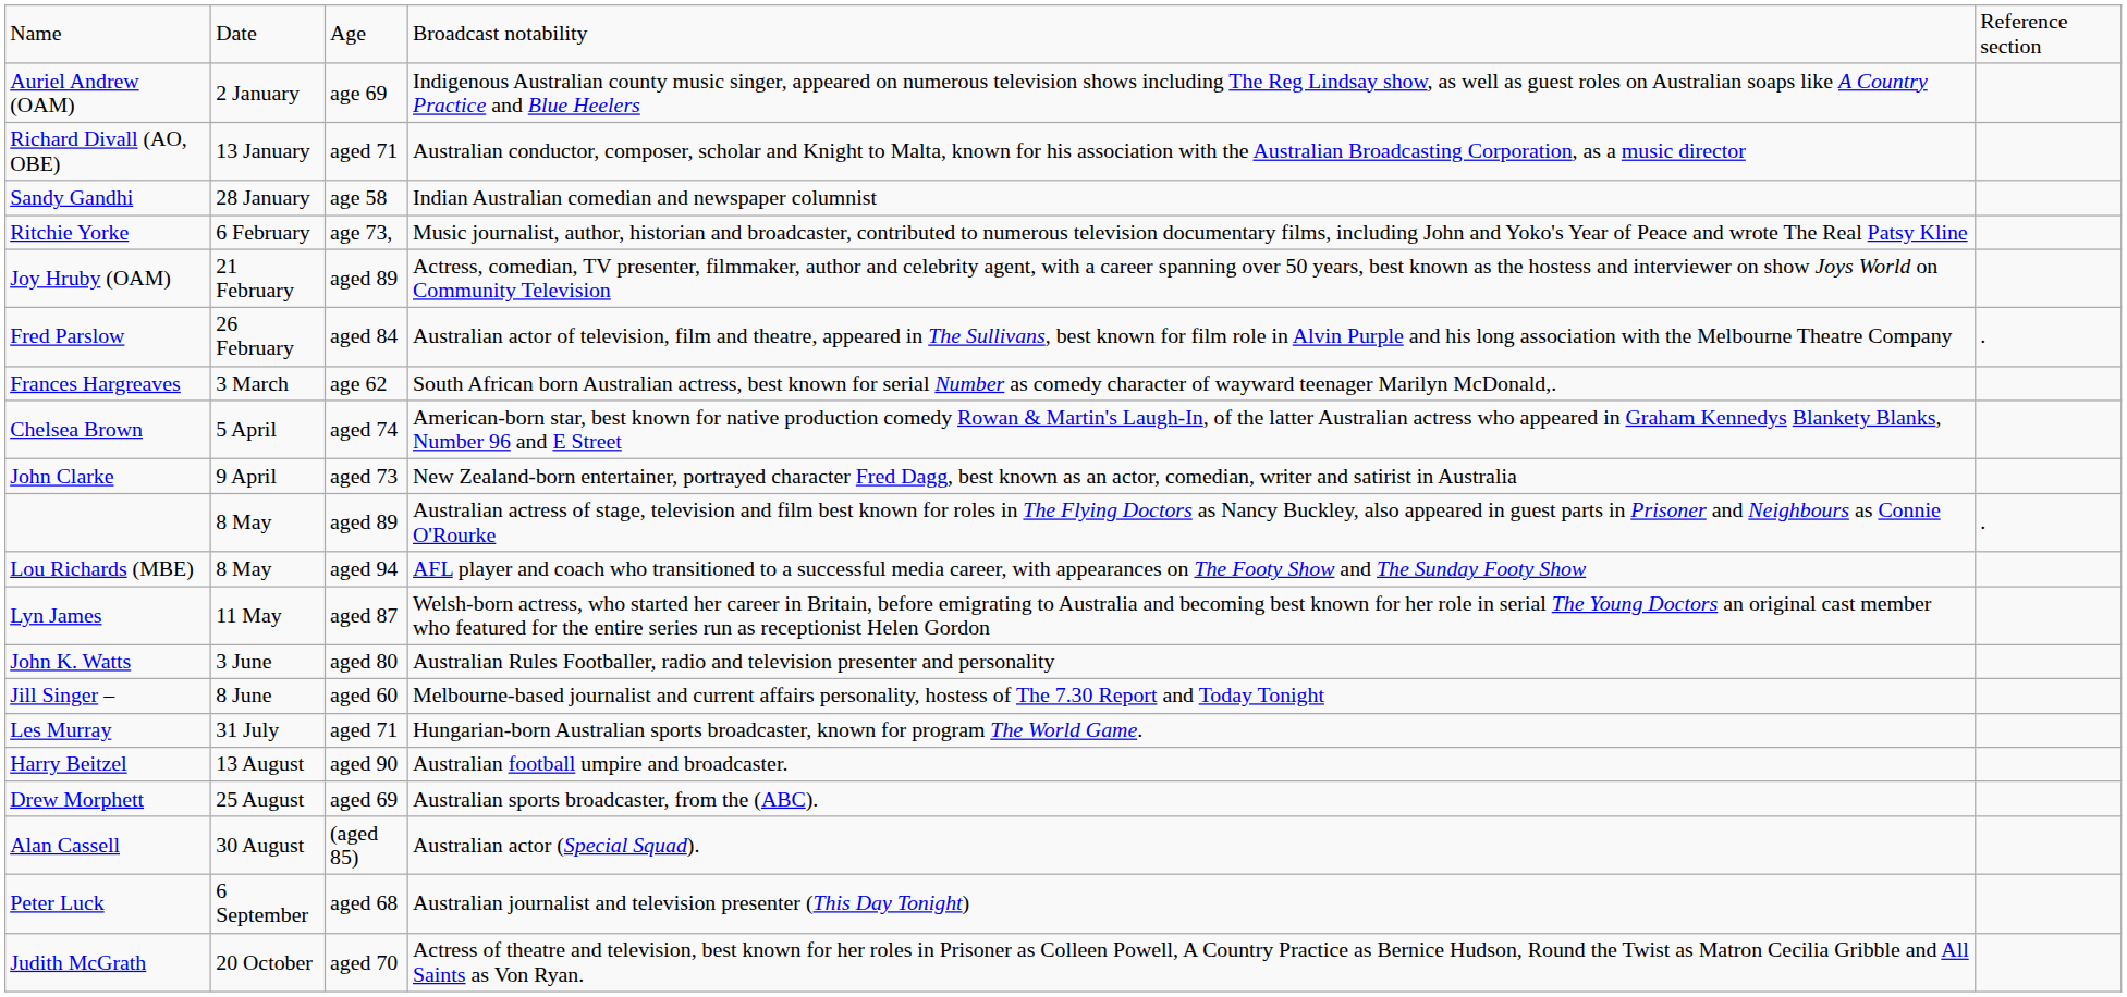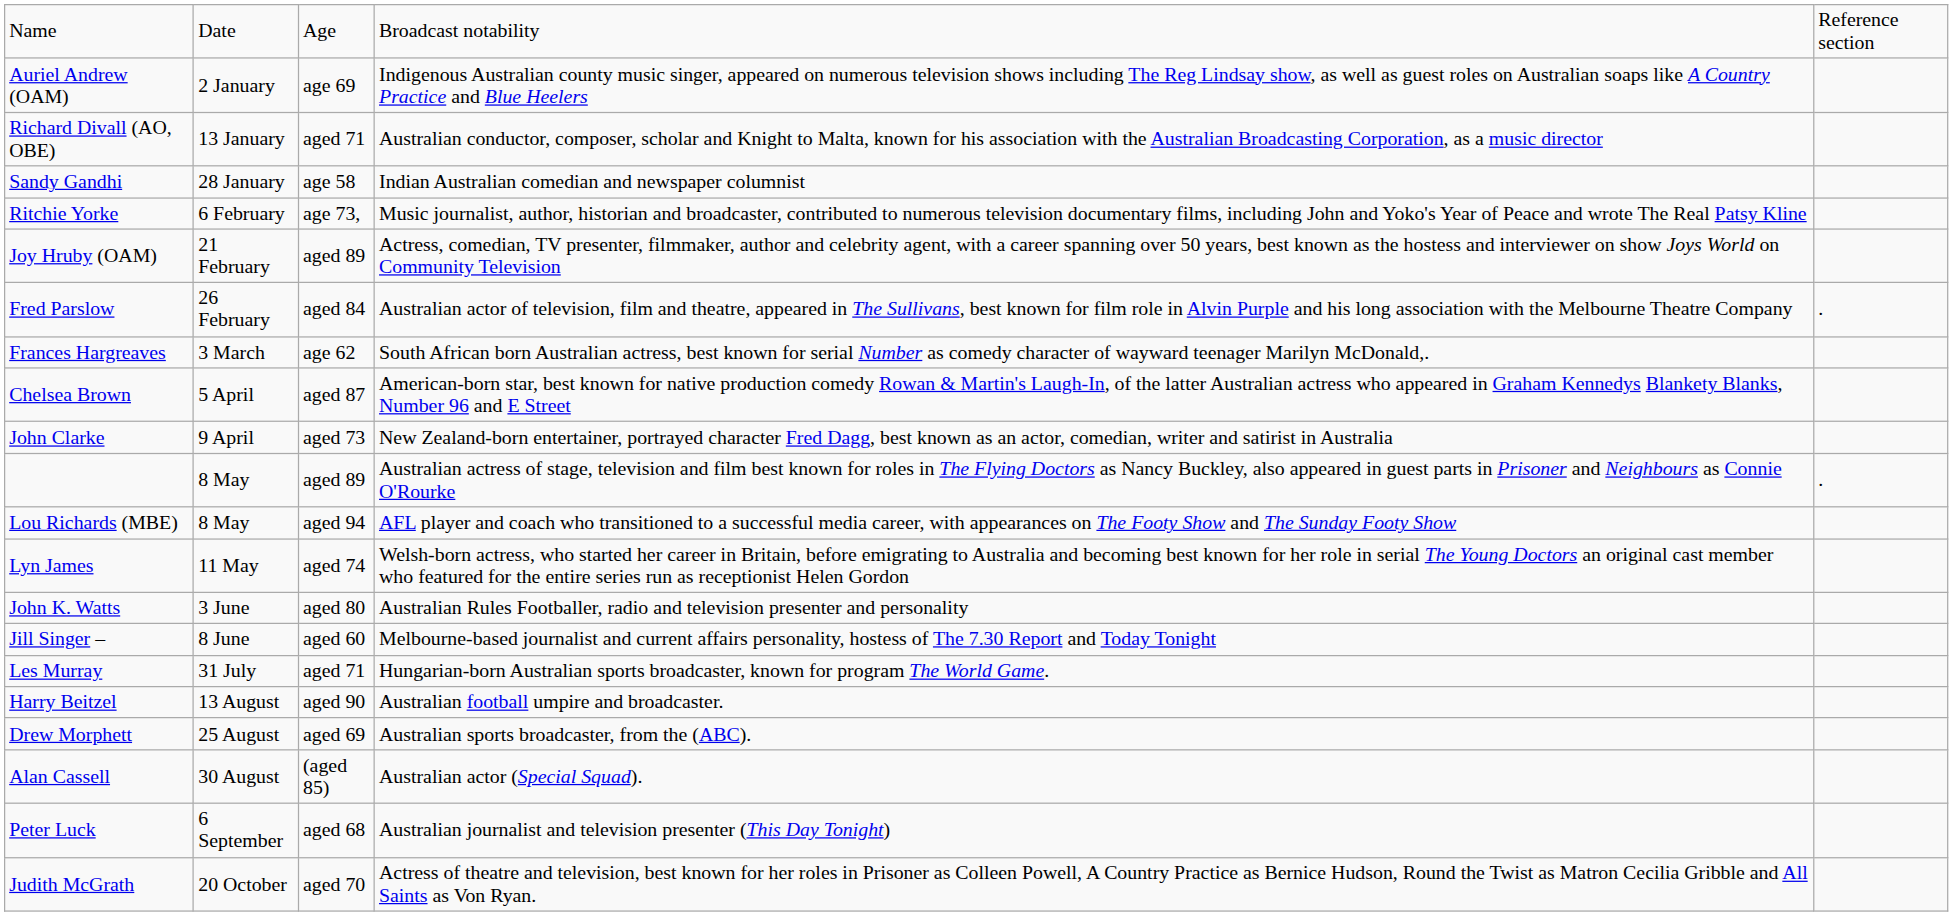Chelsea Brown | column 3: aged 74 -> aged 87
Lyn James | column 3: aged 87 -> aged 74
